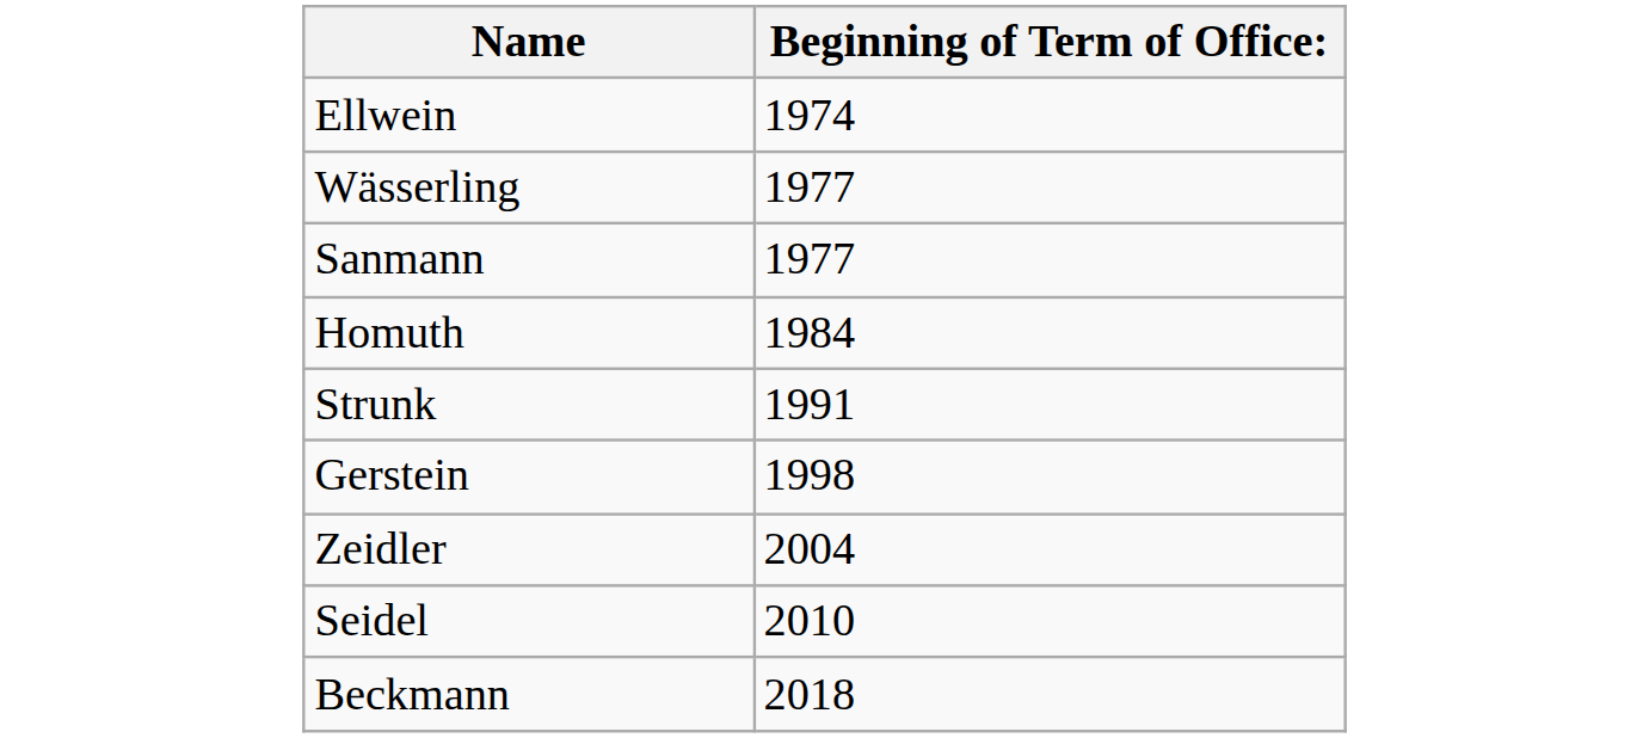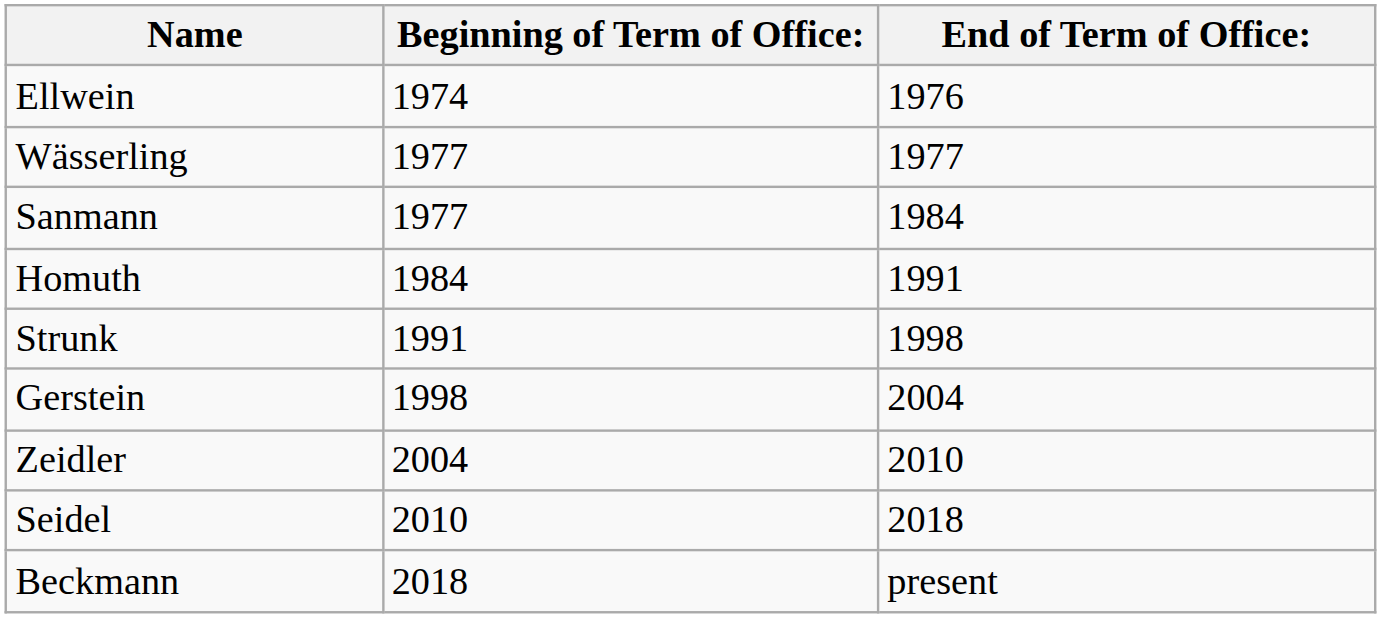+ column: End of Term of Office: | 1976 | 1977 | 1984 | 1991 | 1998 | 2004 | 2010 | 2018 | present
